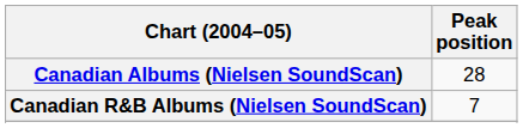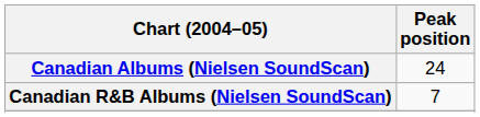Canadian Albums (Nielsen SoundScan) | Peak position: 28 -> 24
